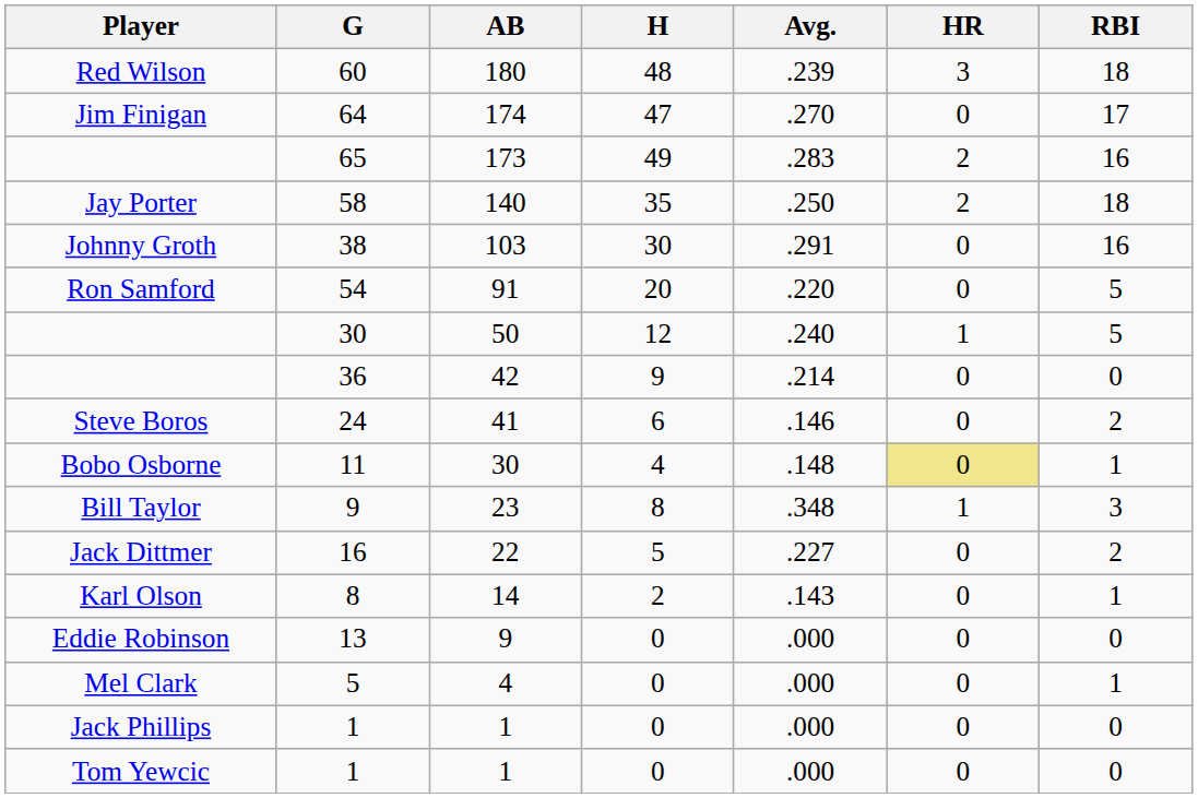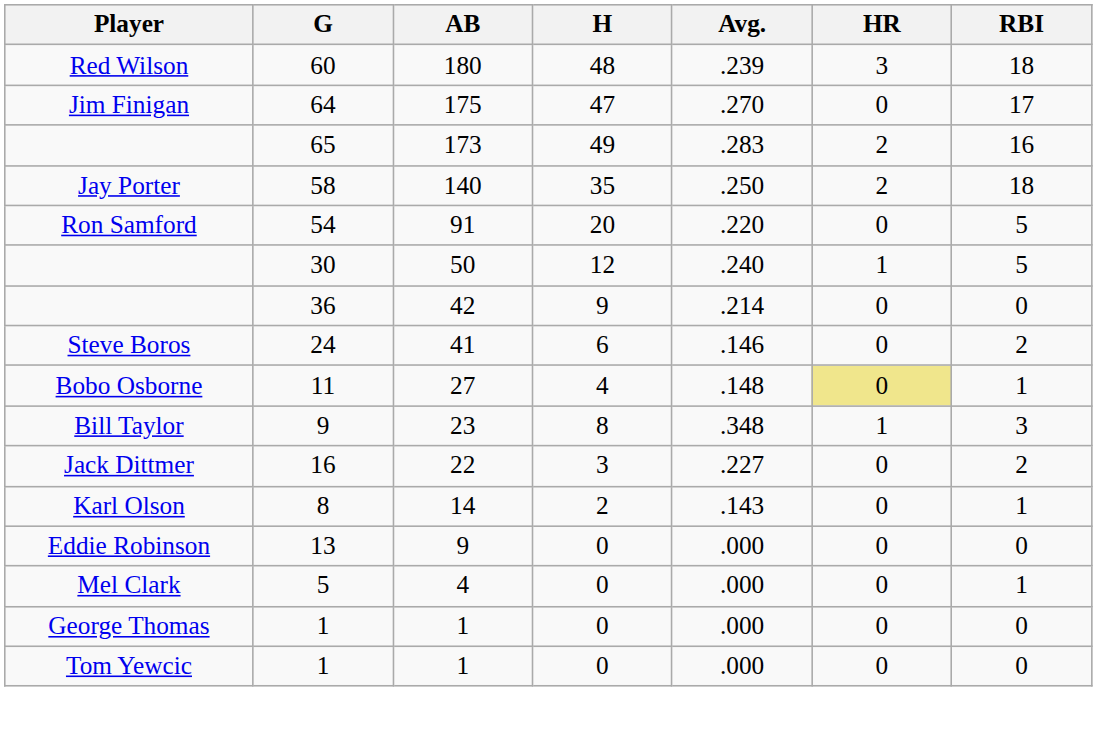Jim Finigan | AB: 174 -> 175
- row: Johnny Groth | 38 | 103 | 30 | .291 | 0 | 16
Bobo Osborne | AB: 30 -> 27
Jack Dittmer | H: 5 -> 3
- row: Jack Phillips | 1 | 1 | 0 | .000 | 0 | 0
+ row: George Thomas | 1 | 1 | 0 | .000 | 0 | 0
